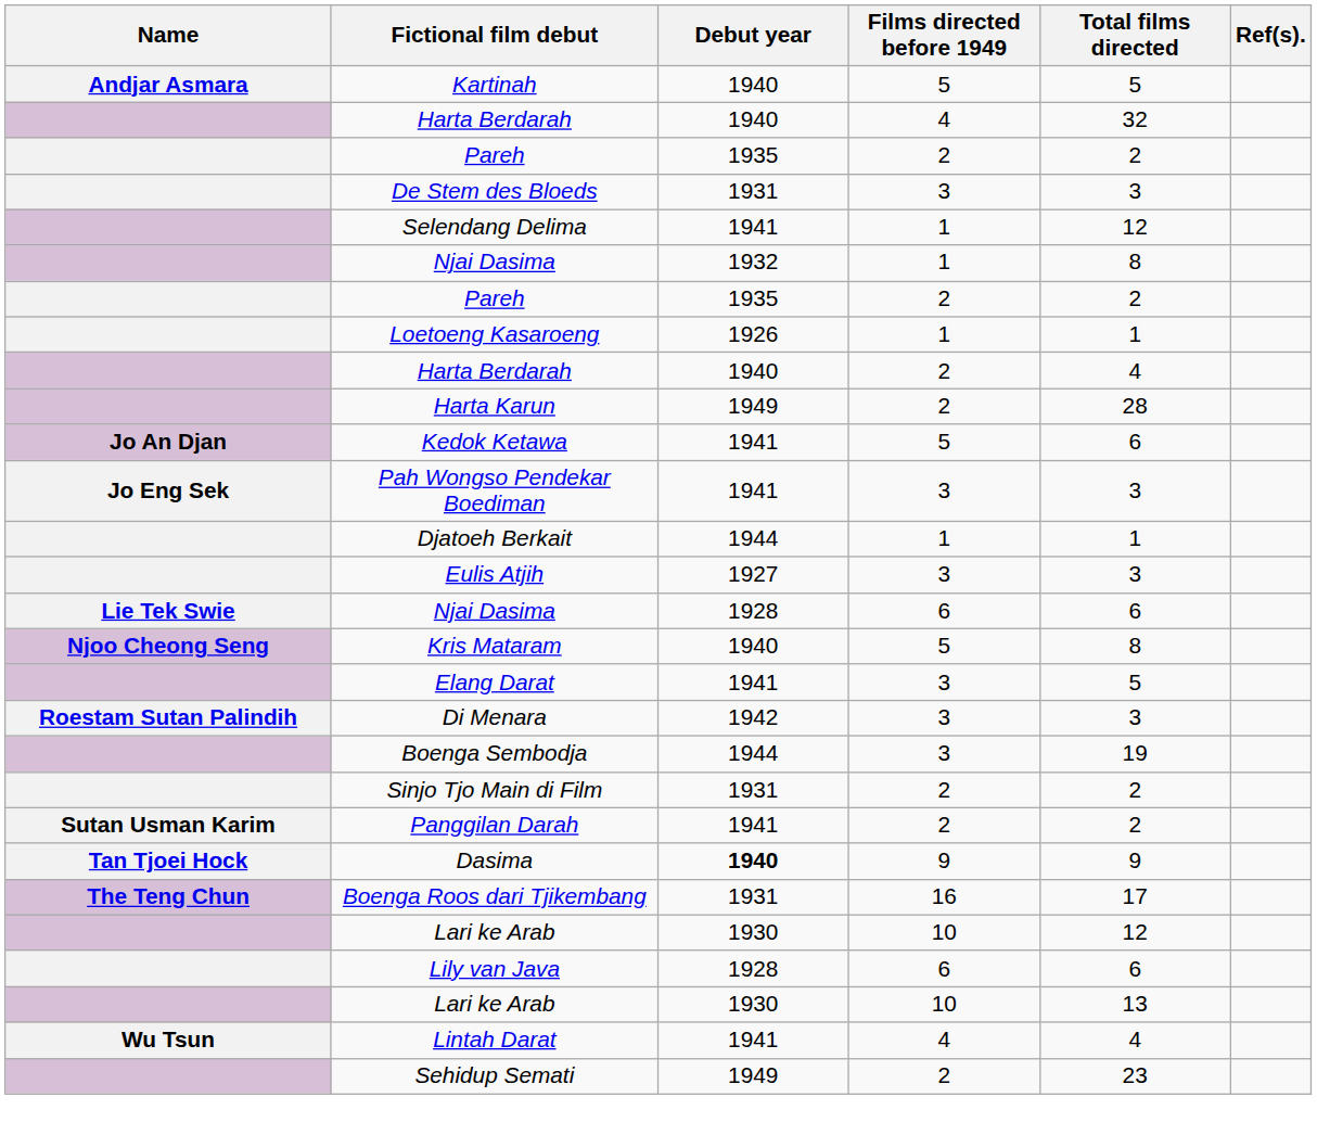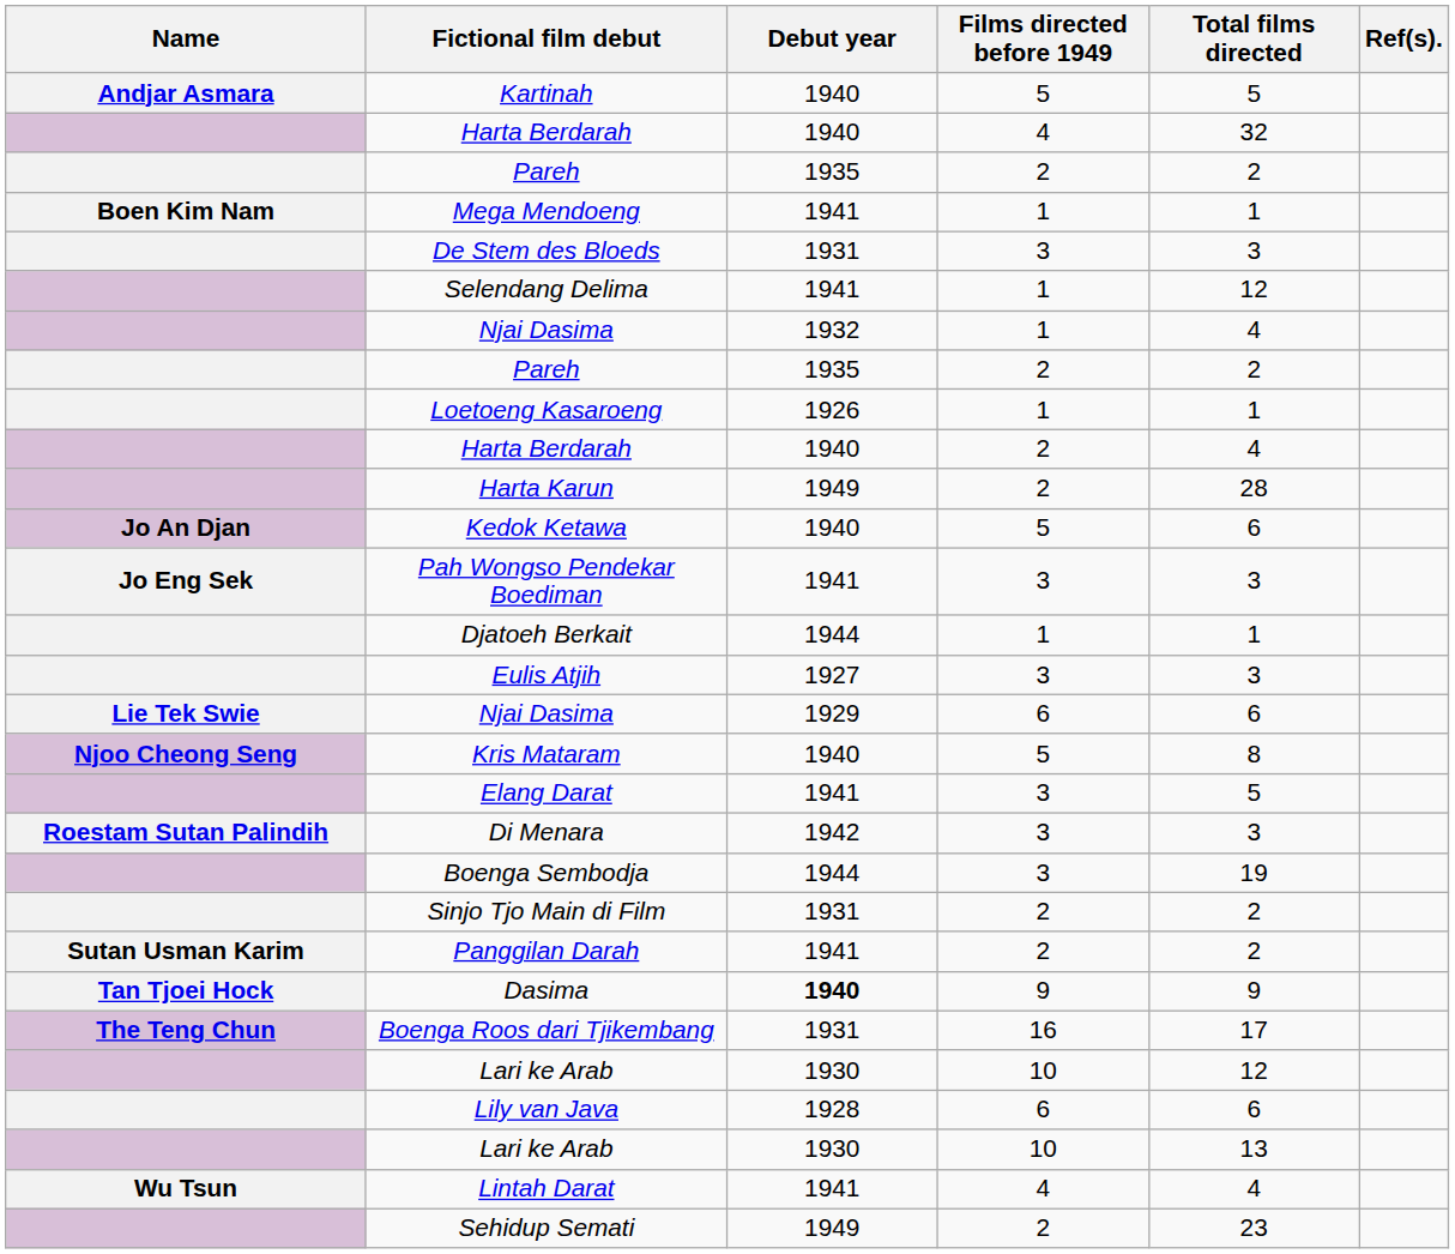+ row: Boen Kim Nam | Mega Mendoeng | 1941 | 1 | 1
Njai Dasima / 1 | Total films directed: 8 -> 4
Kedok Ketawa | Debut year: 1941 -> 1940
Njai Dasima / 6 | Debut year: 1928 -> 1929
